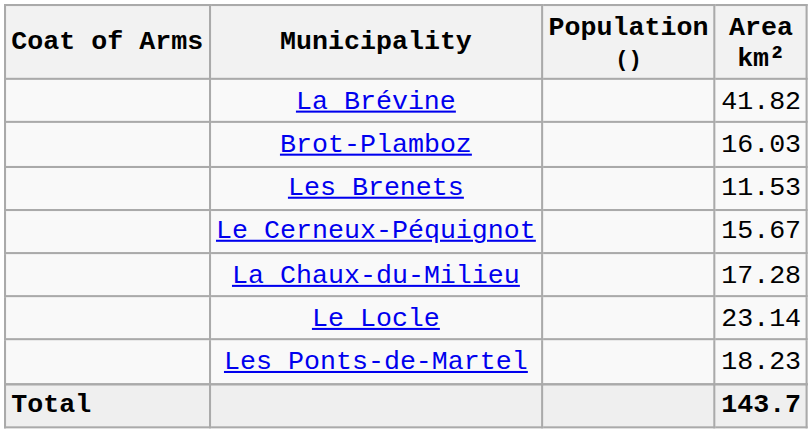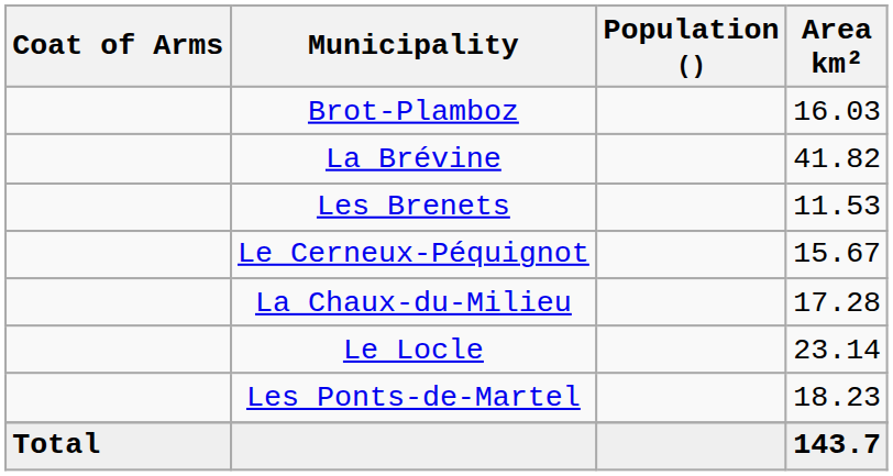rows swapped: Brot-Plamboz <-> La Brévine
